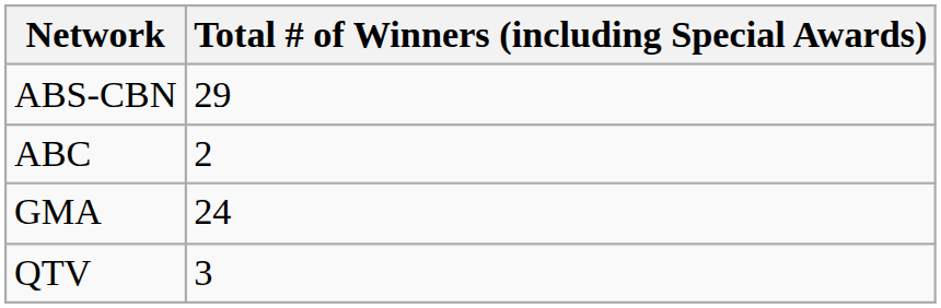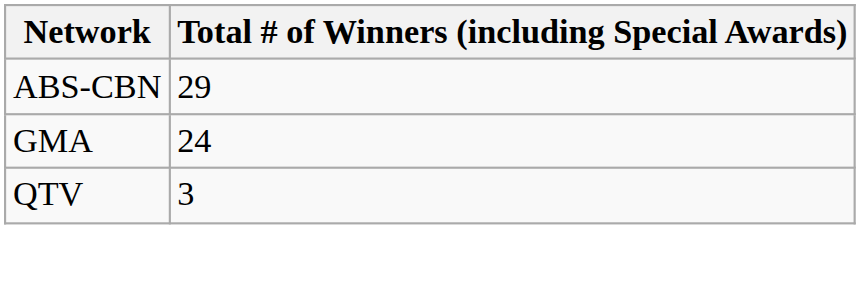- row: ABC | 2
